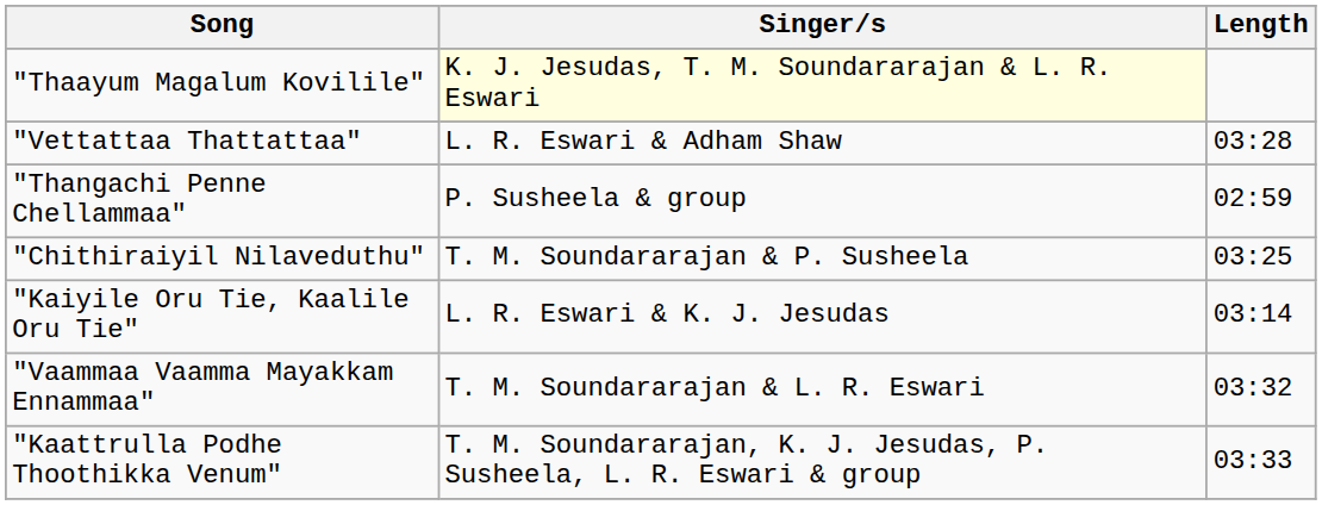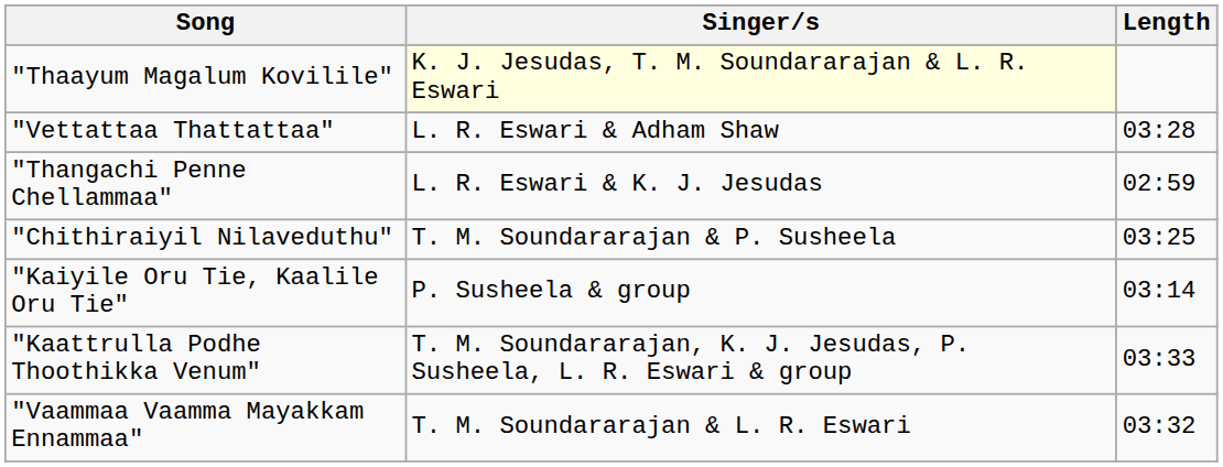"Thangachi Penne Chellammaa" | Singer/s: P. Susheela & group -> L. R. Eswari & K. J. Jesudas
"Kaiyile Oru Tie, Kaalile Oru Tie" | Singer/s: L. R. Eswari & K. J. Jesudas -> P. Susheela & group
rows swapped: "Kaattrulla Podhe Thoothikka Venum" <-> "Vaammaa Vaamma Mayakkam Ennammaa"
